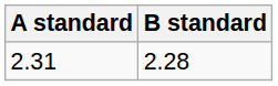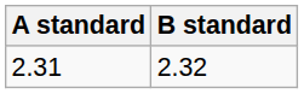2.31 | B standard: 2.28 -> 2.32
